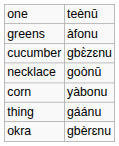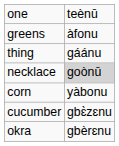rows swapped: thing <-> cucumber
necklace | column 2: no background -> lightgrey background
